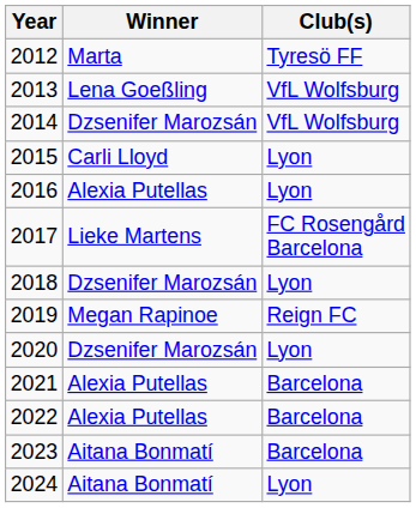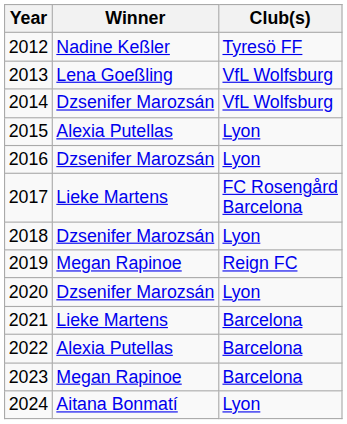2012 | Winner: Marta -> Nadine Keßler
2015 | Winner: Carli Lloyd -> Alexia Putellas
2016 | Winner: Alexia Putellas -> Dzsenifer Marozsán
2021 | Winner: Alexia Putellas -> Lieke Martens
2023 | Winner: Aitana Bonmatí -> Megan Rapinoe
